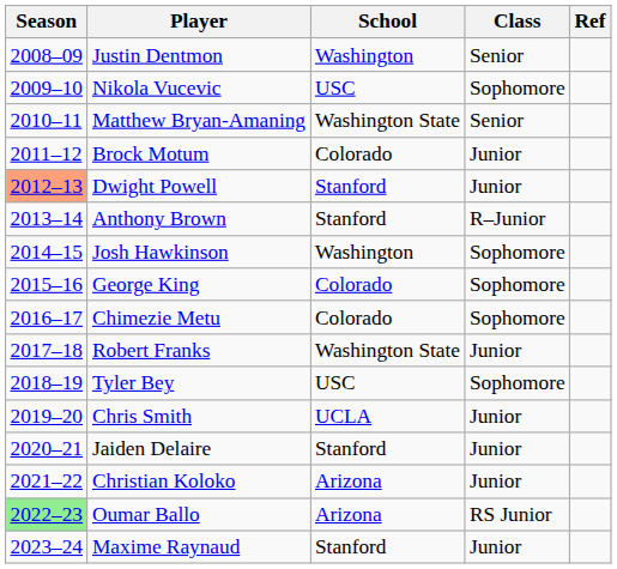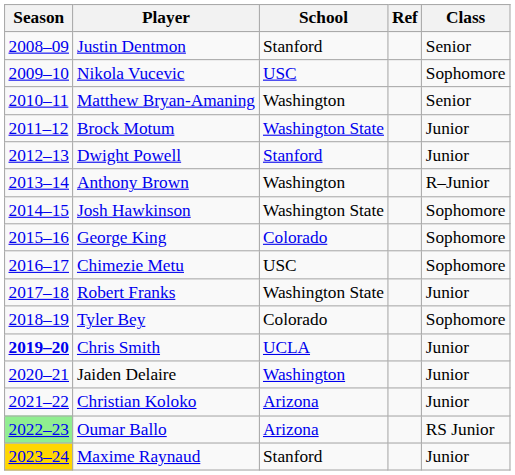columns swapped: Class <-> Ref
Justin Dentmon | School: Washington -> Stanford
Matthew Bryan-Amaning | School: Washington State -> Washington
Brock Motum | School: Colorado -> Washington State
Dwight Powell | Season: lightsalmon background -> no background
Anthony Brown | School: Stanford -> Washington
Josh Hawkinson | School: Washington -> Washington State
Chimezie Metu | School: Colorado -> USC
Tyler Bey | School: USC -> Colorado
Chris Smith | Season: normal -> bold
Jaiden Delaire | School: Stanford -> Washington
Maxime Raynaud | Season: no background -> gold background
